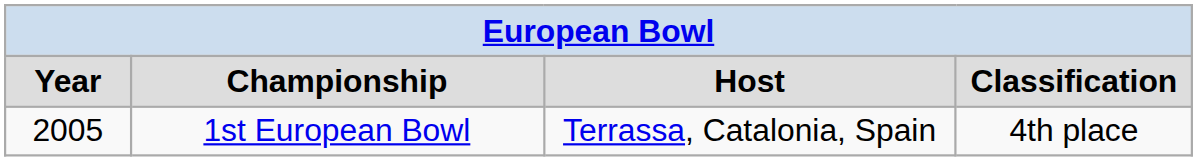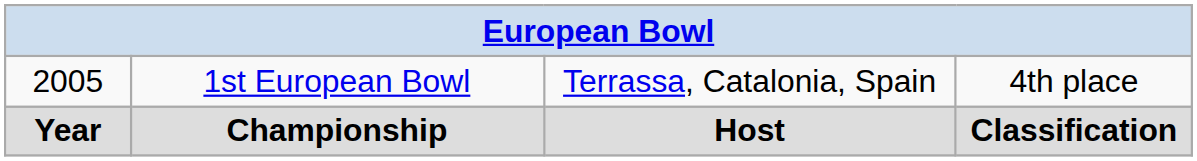rows swapped: Year <-> 2005
